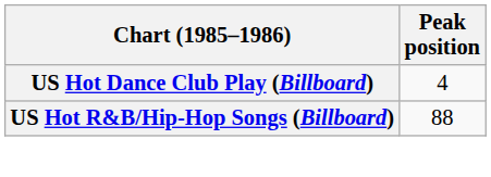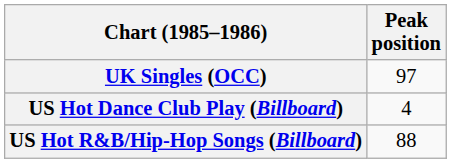+ row: UK Singles (OCC) | 97
